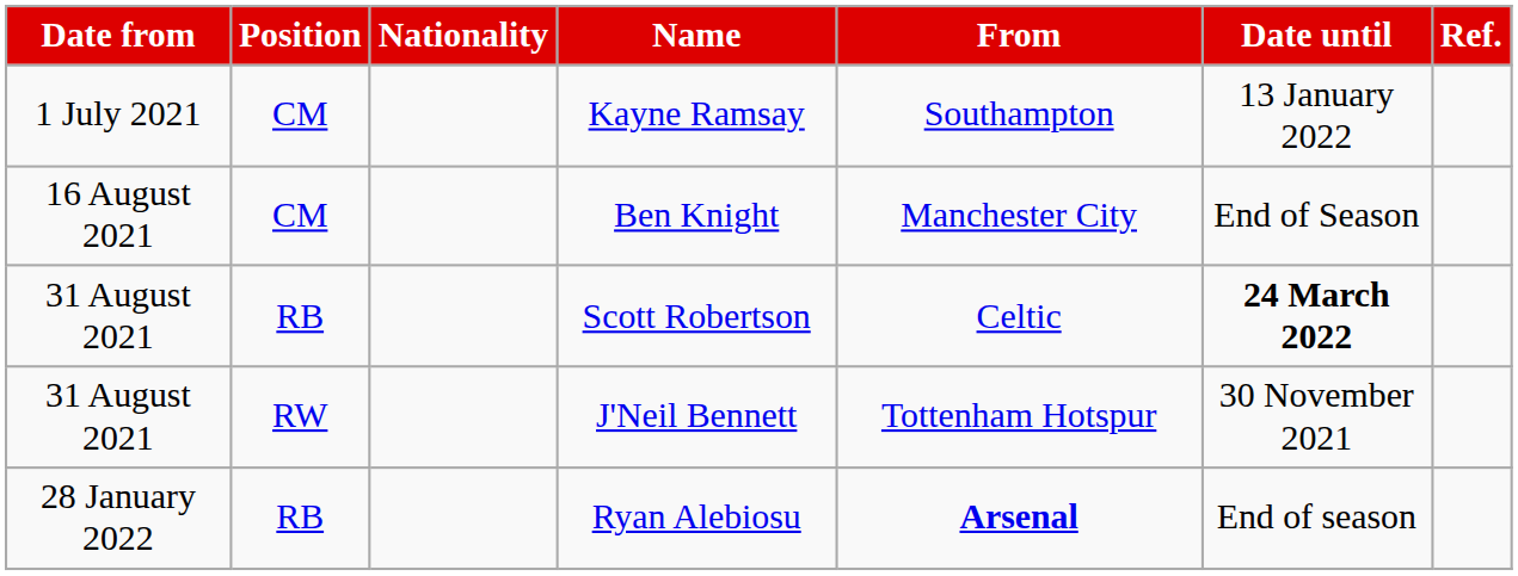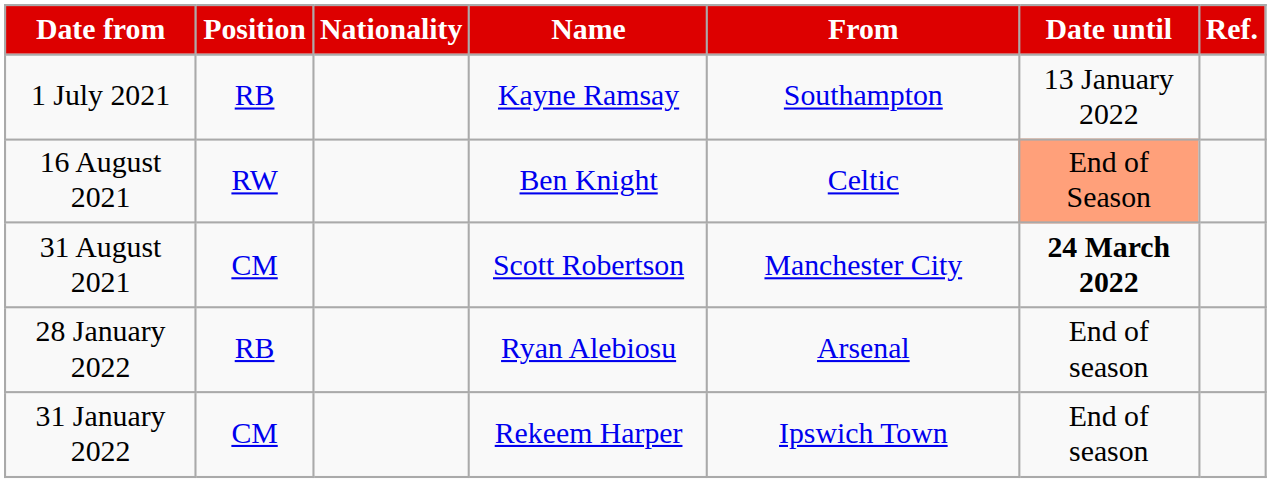Kayne Ramsay | Position: CM -> RB
Ben Knight | Position: CM -> RW
Ben Knight | From: Manchester City -> Celtic
Ben Knight | Date until: no background -> lightsalmon background
Scott Robertson | Position: RB -> CM
Scott Robertson | From: Celtic -> Manchester City
- row: 31 August 2021 | RW | J'Neil Bennett | Tottenham Hotspur | 30 November 2021
Ryan Alebiosu | From: bold -> normal
+ row: 31 January 2022 | CM | Rekeem Harper | Ipswich Town | End of season
